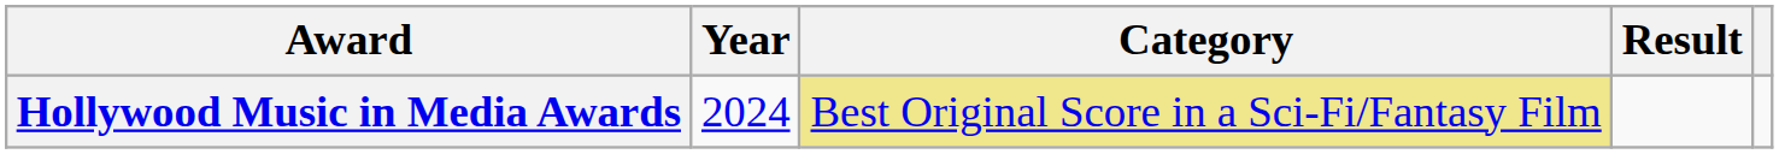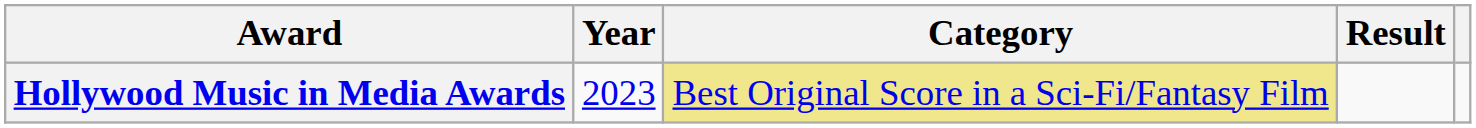Hollywood Music in Media Awards | Year: 2024 -> 2023
